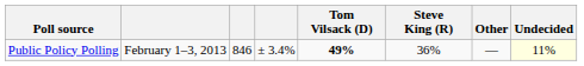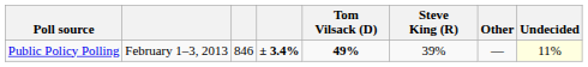Public Policy Polling | column 4: normal -> bold
Public Policy Polling | Steve King (R): 36% -> 39%
